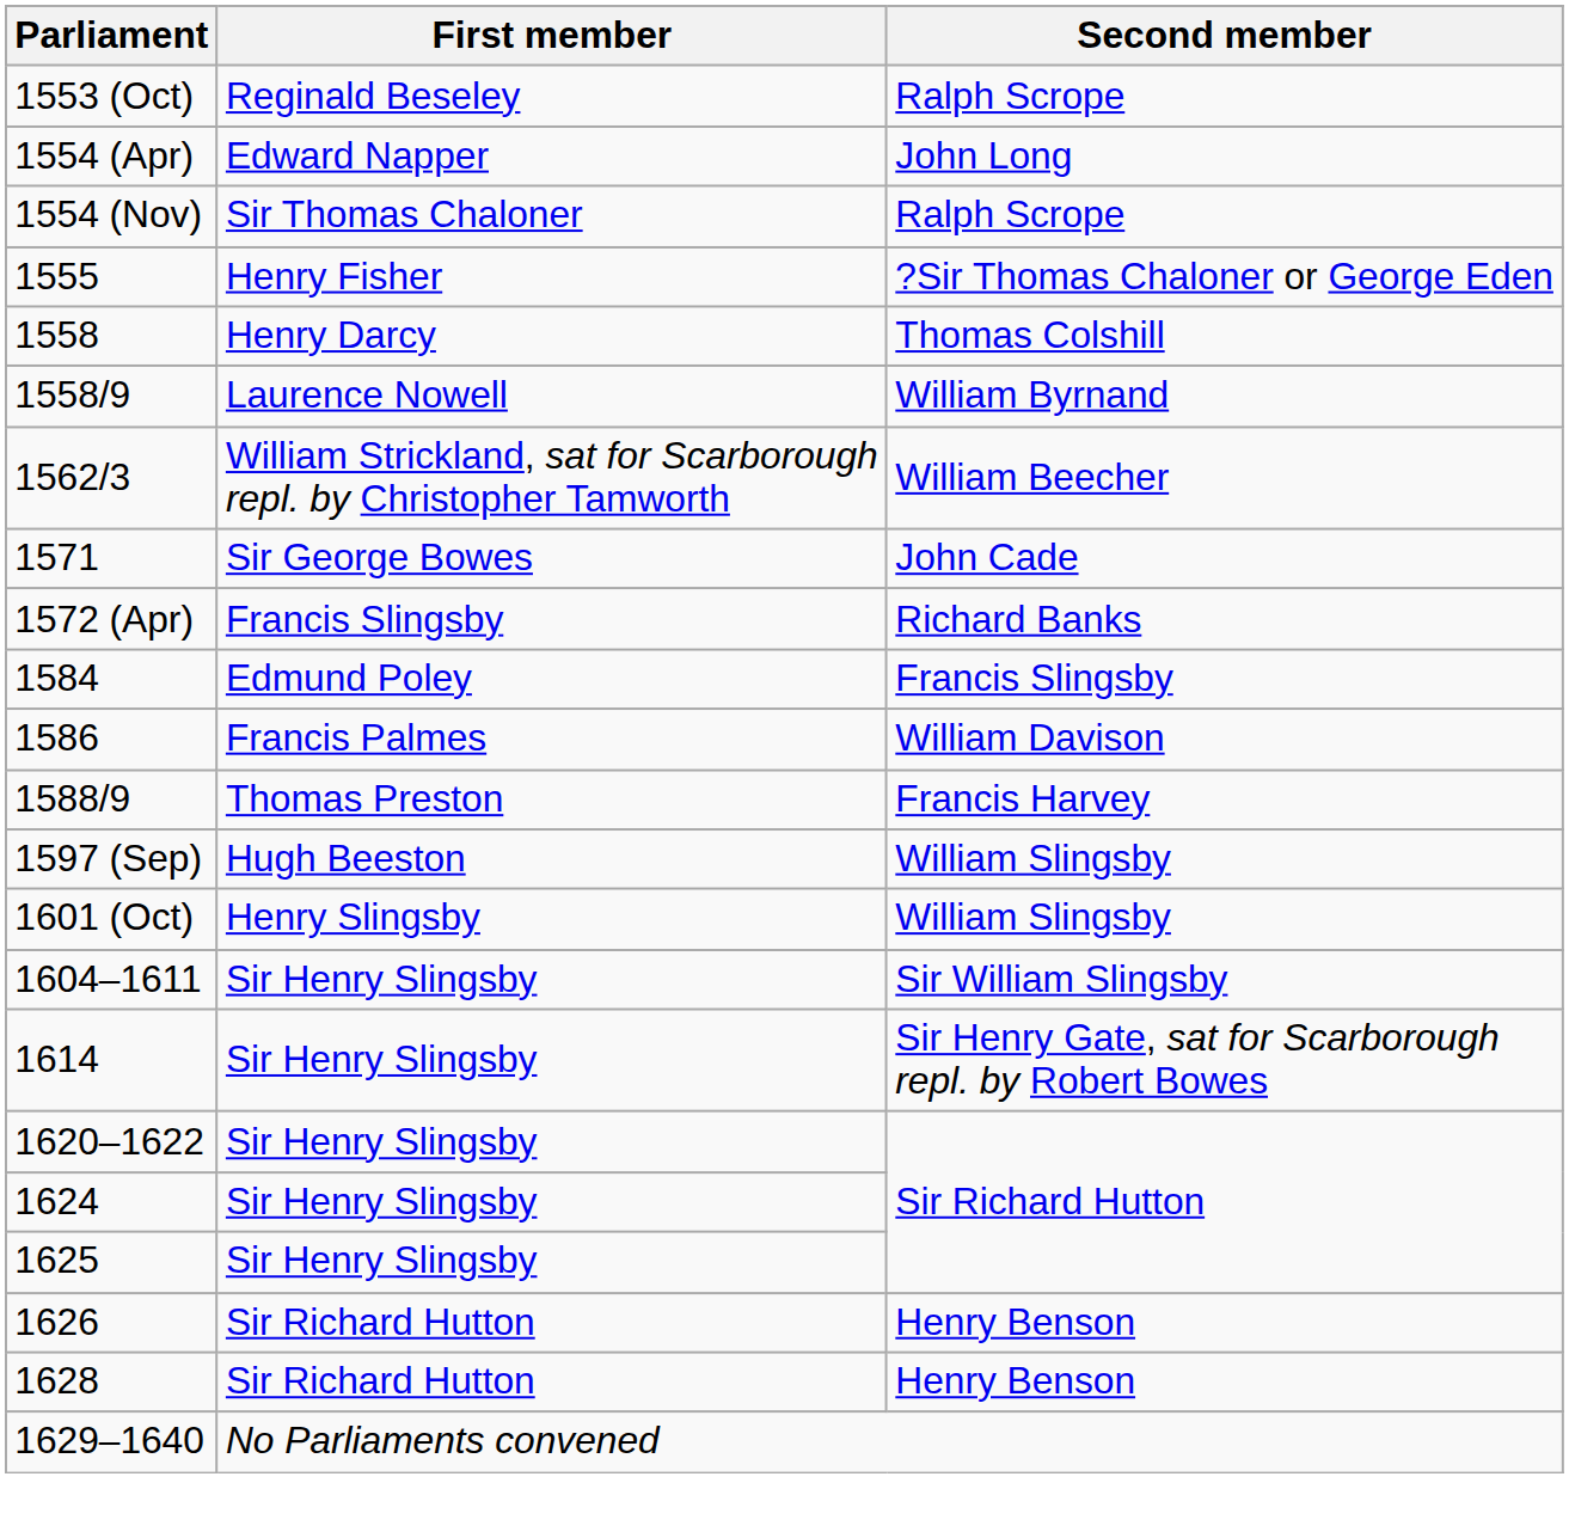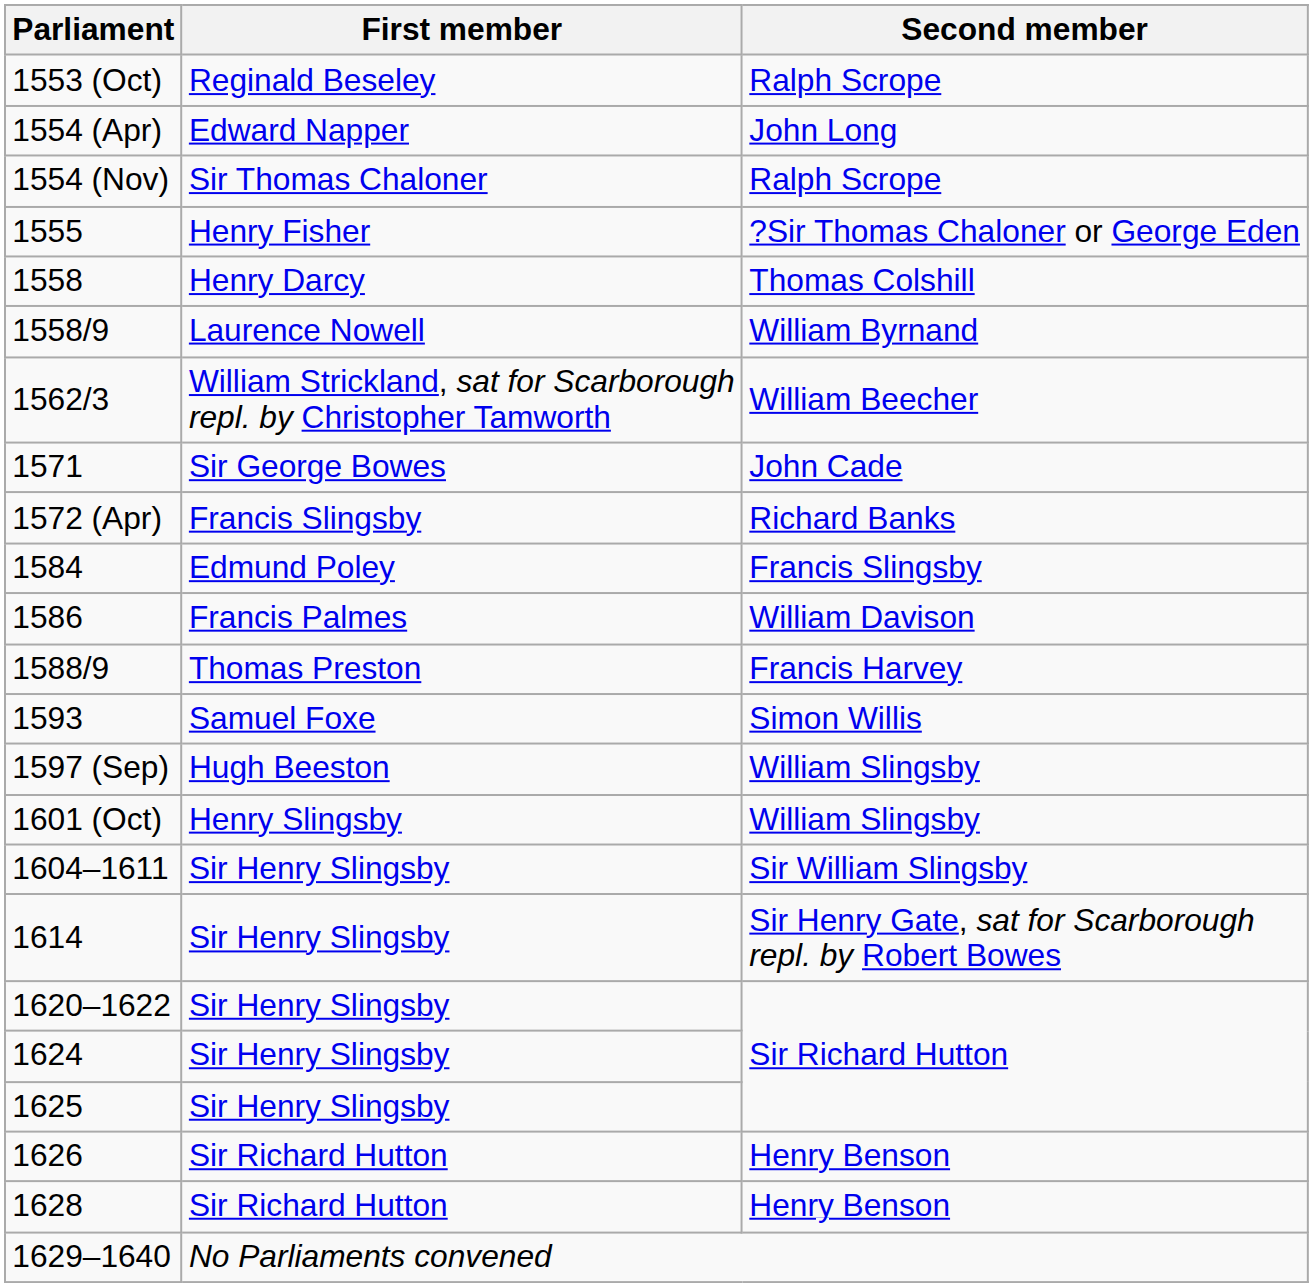+ row: 1593 | Samuel Foxe | Simon Willis
